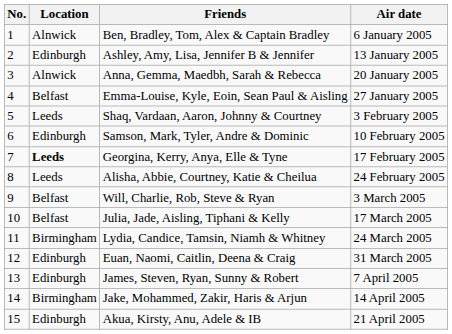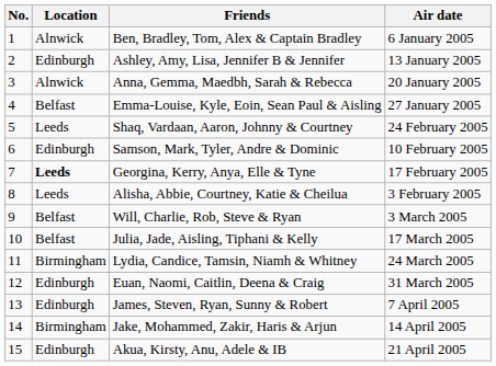Shaq, Vardaan, Aaron, Johnny & Courtney | Air date: 3 February 2005 -> 24 February 2005
Alisha, Abbie, Courtney, Katie & Cheilua | Air date: 24 February 2005 -> 3 February 2005
